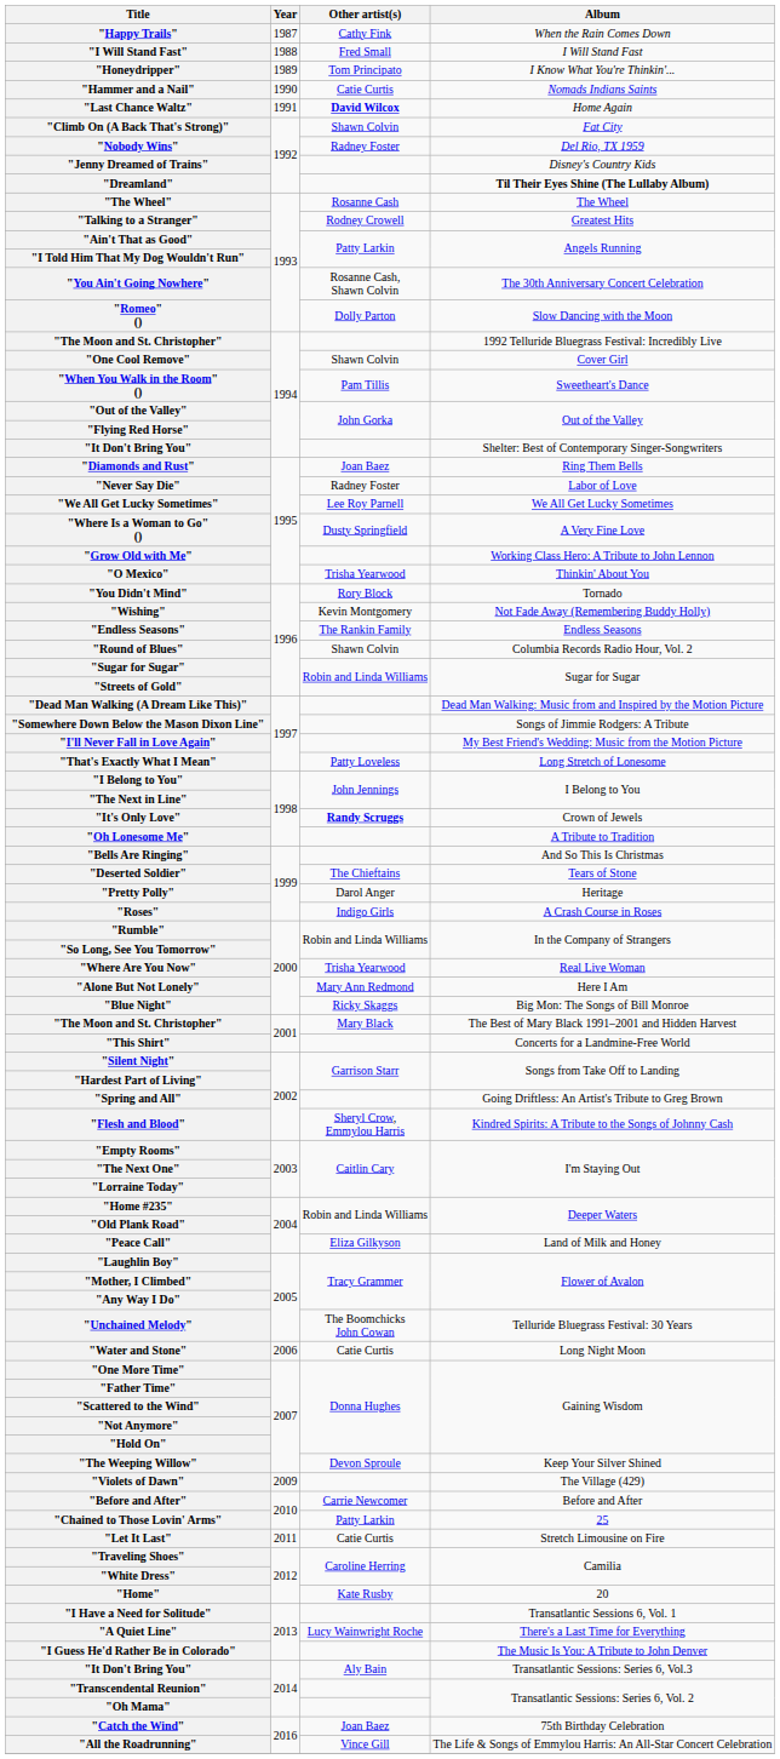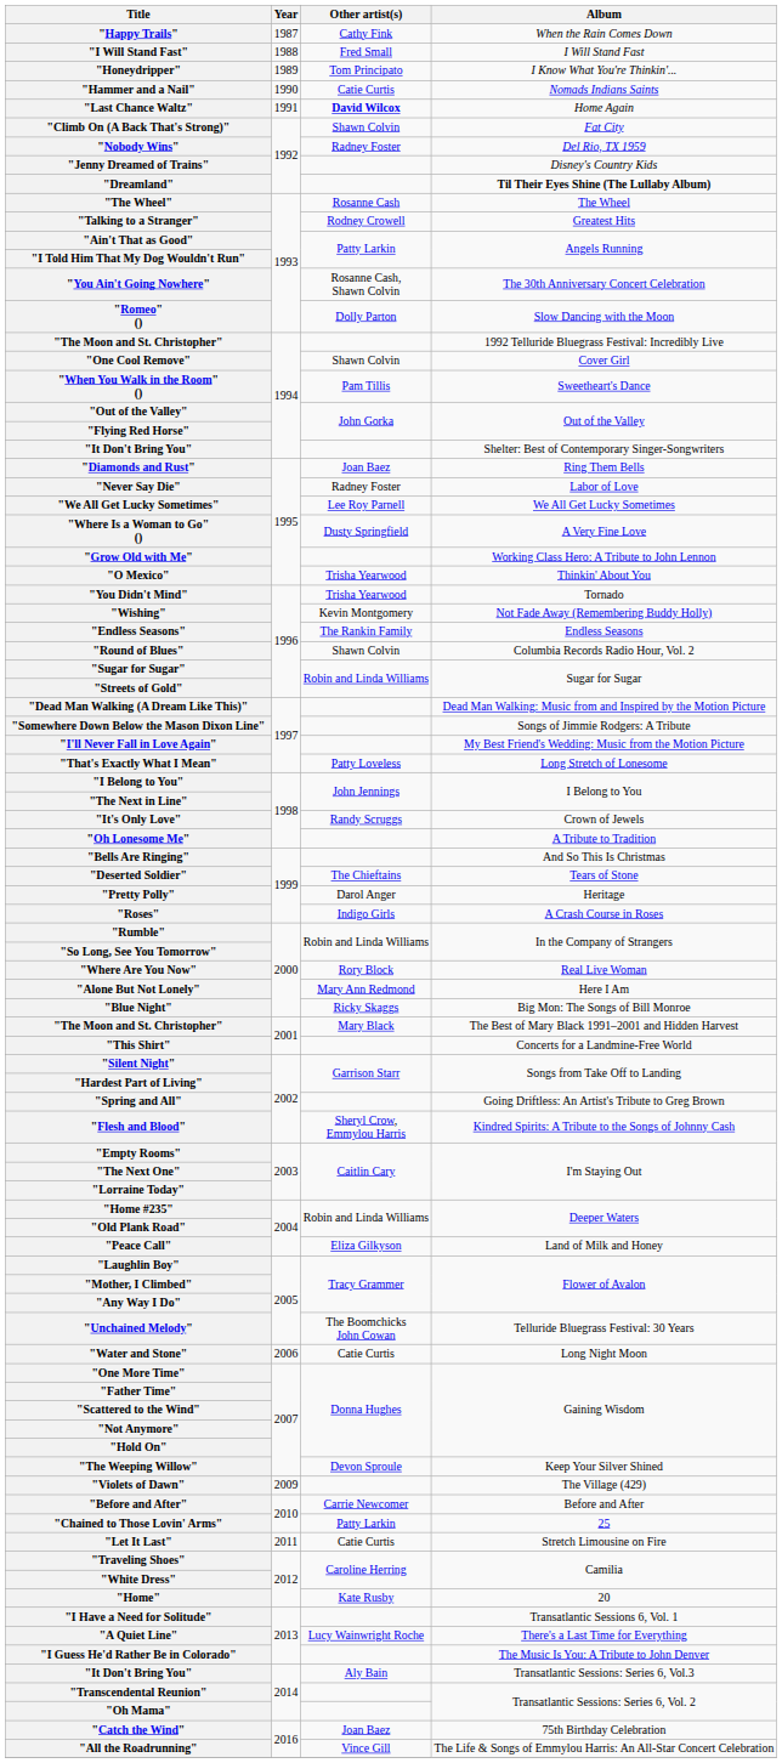Tornado | Other artist(s): Rory Block -> Trisha Yearwood
Crown of Jewels | Other artist(s): bold -> normal
Real Live Woman | Other artist(s): Trisha Yearwood -> Rory Block
